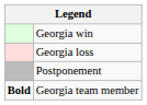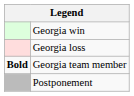rows swapped: Postponement <-> Georgia team member
